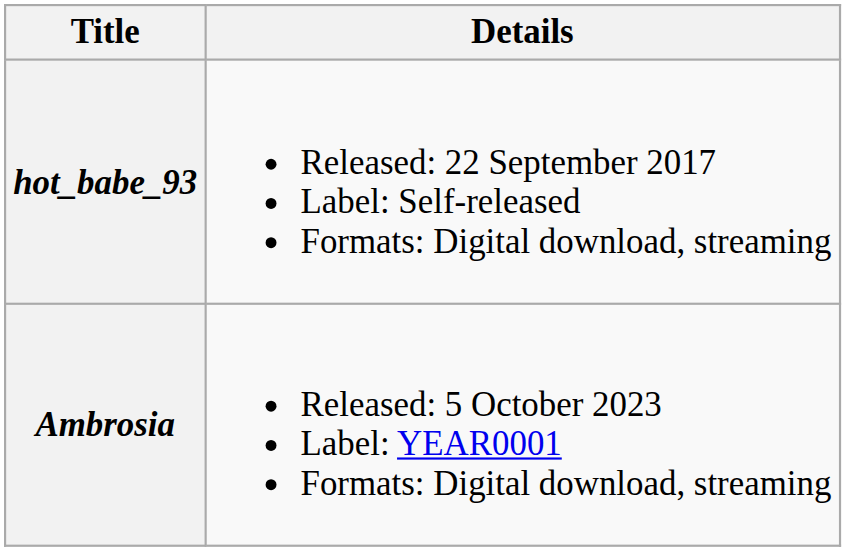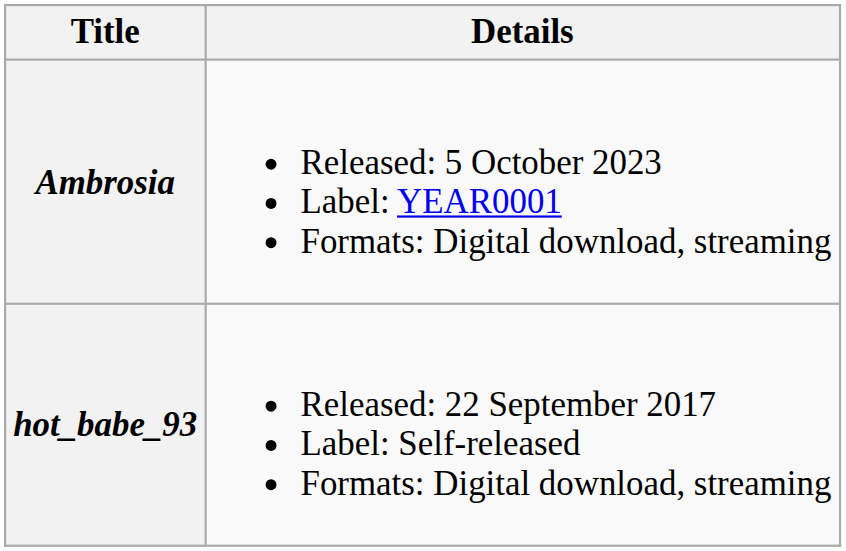rows swapped: hot_babe_93 <-> Ambrosia
